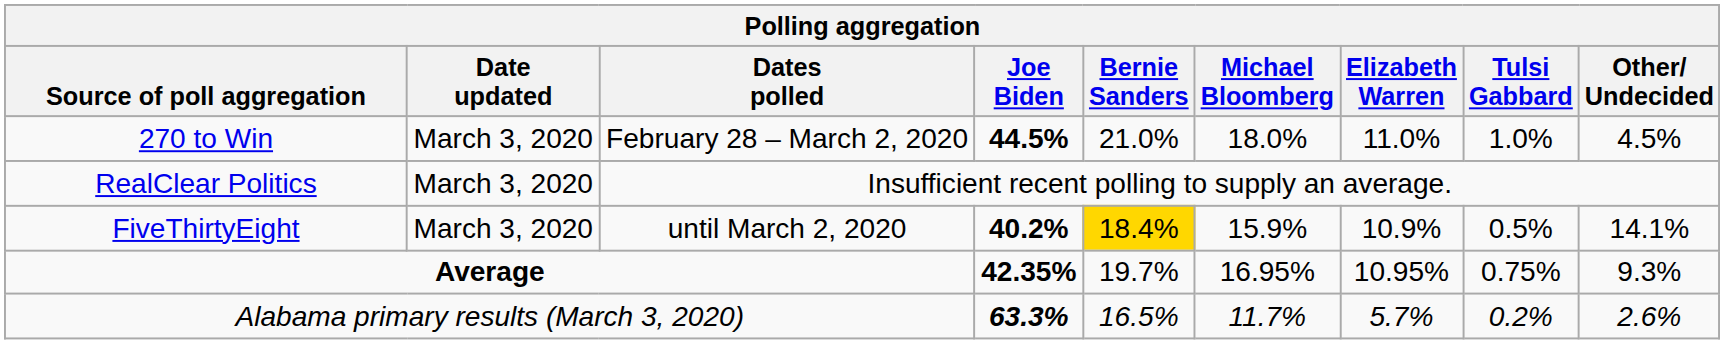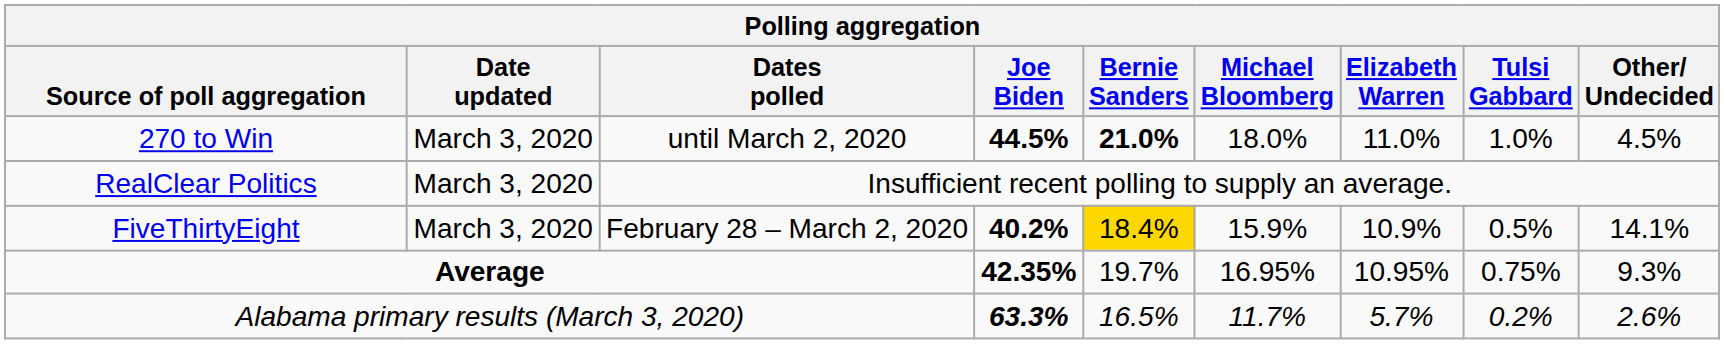270 to Win | Dates polled: February 28 – March 2, 2020 -> until March 2, 2020
270 to Win | Bernie Sanders: normal -> bold
FiveThirtyEight | Dates polled: until March 2, 2020 -> February 28 – March 2, 2020
